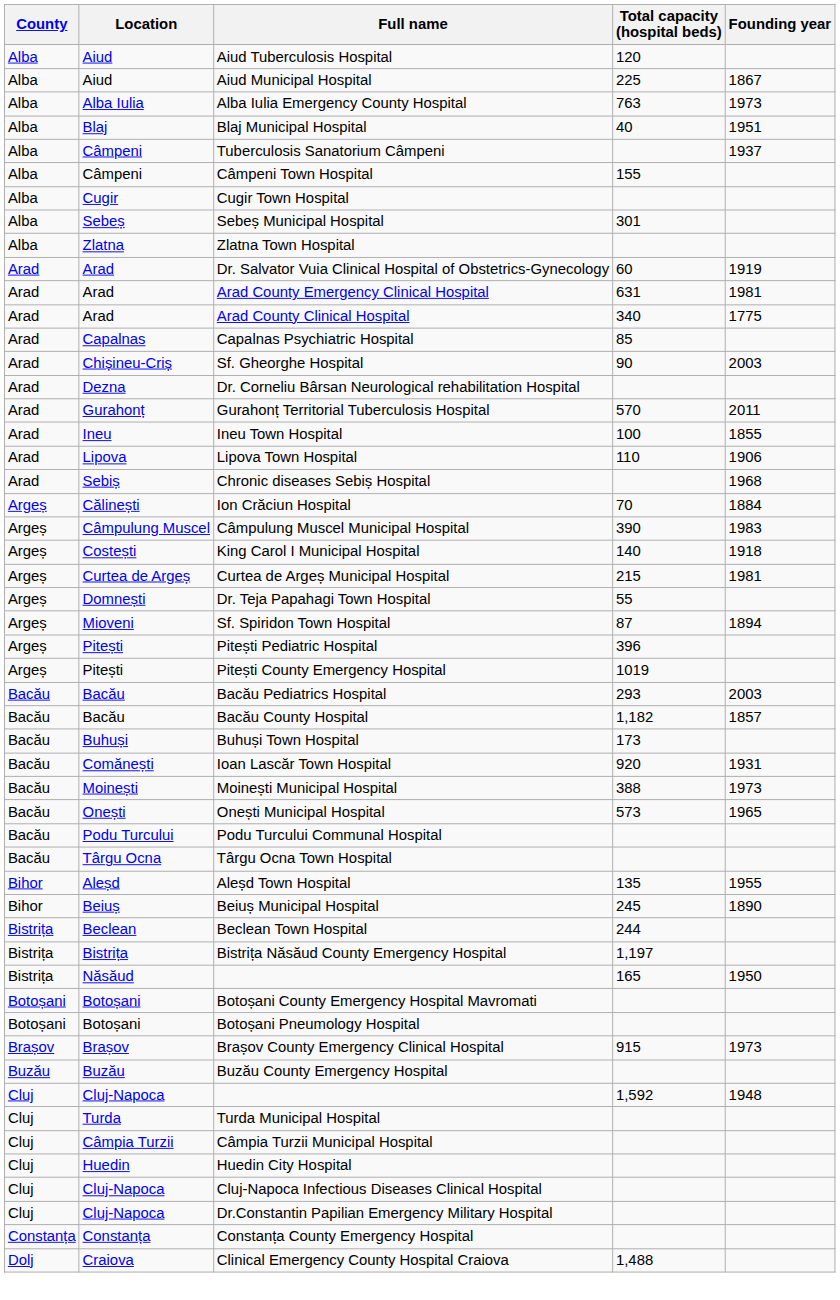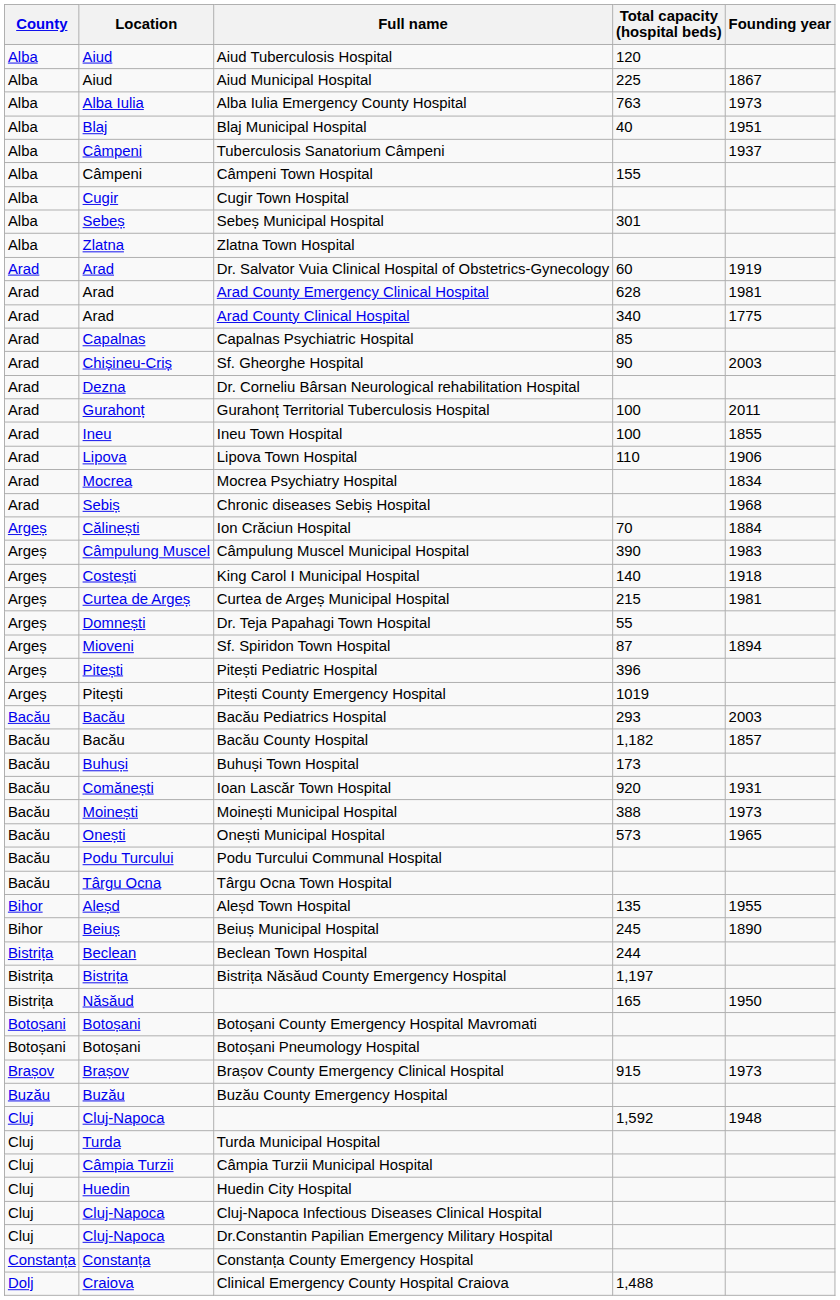Arad County Emergency Clinical Hospital | Total capacity (hospital beds): 631 -> 628
Gurahonț Territorial Tuberculosis Hospital | Total capacity (hospital beds): 570 -> 100
+ row: Arad | Mocrea | Mocrea Psychiatry Hospital | 1834
